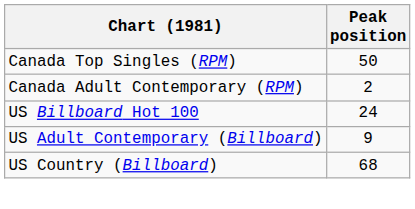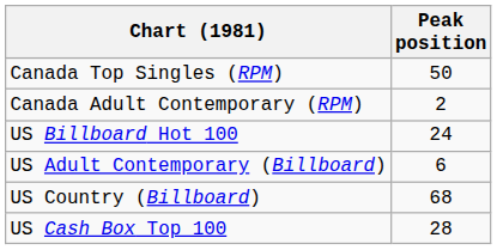US Adult Contemporary (Billboard) | Peak position: 9 -> 6
+ row: US Cash Box Top 100 | 28
